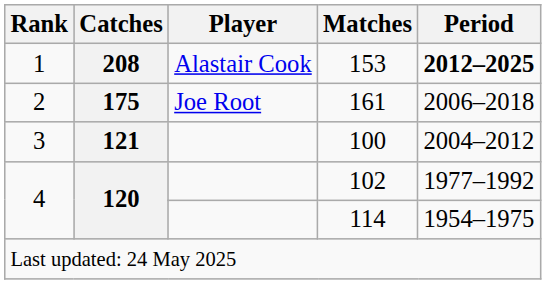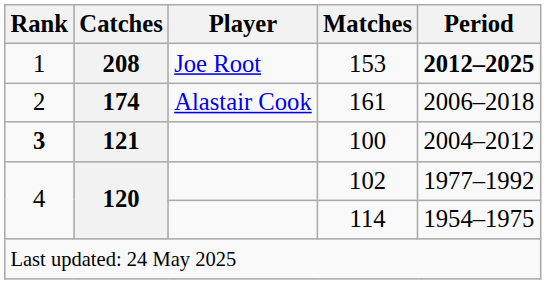153 | Player: Alastair Cook -> Joe Root
161 | Catches: 175 -> 174
161 | Player: Joe Root -> Alastair Cook
100 | Rank: normal -> bold
